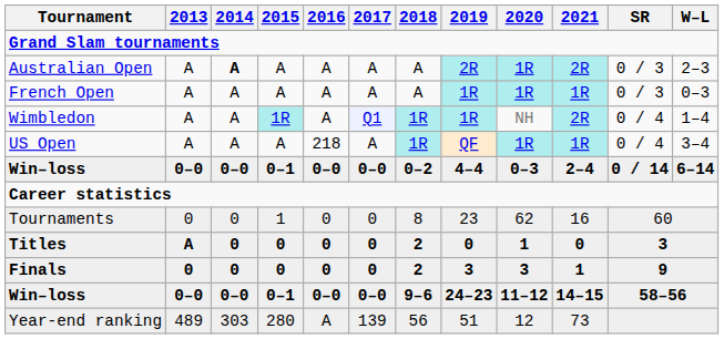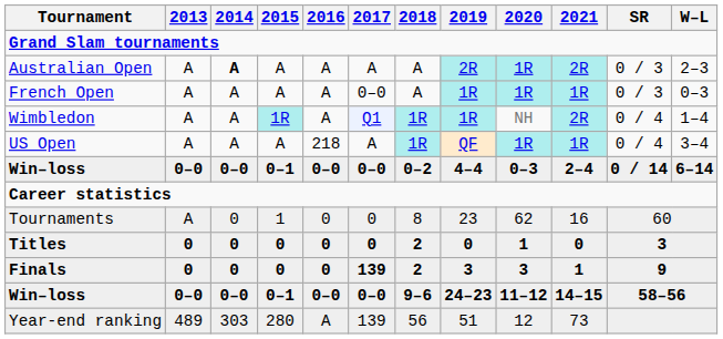French Open | 2017: A -> 0–0
Tournaments | 2013: 0 -> A
Titles | 2013: A -> 0
Finals | 2017: 0 -> 139
